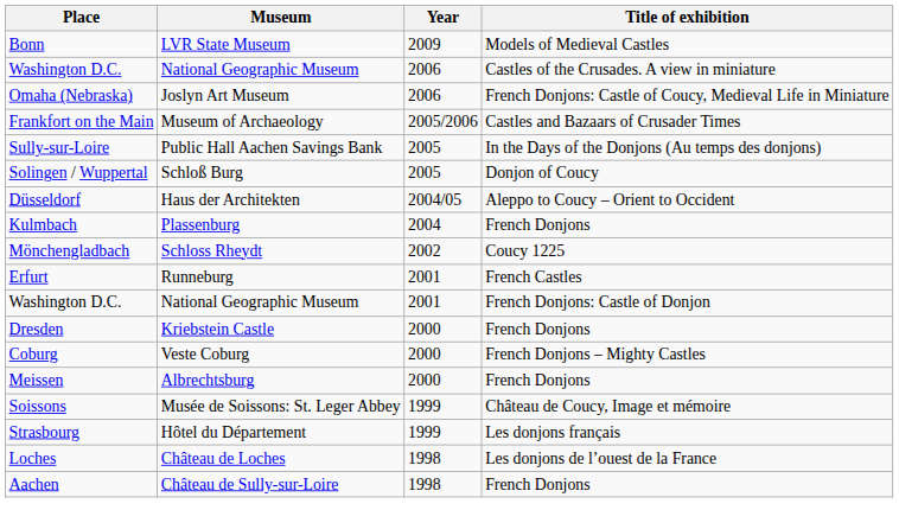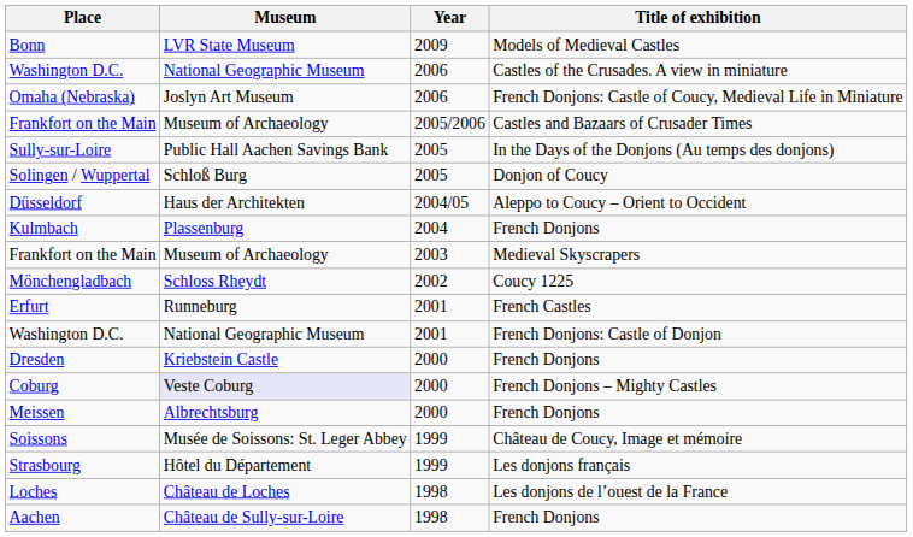+ row: Frankfort on the Main | Museum of Archaeology | 2003 | Medieval Skyscrapers
Coburg | Museum: no background -> lavender background
